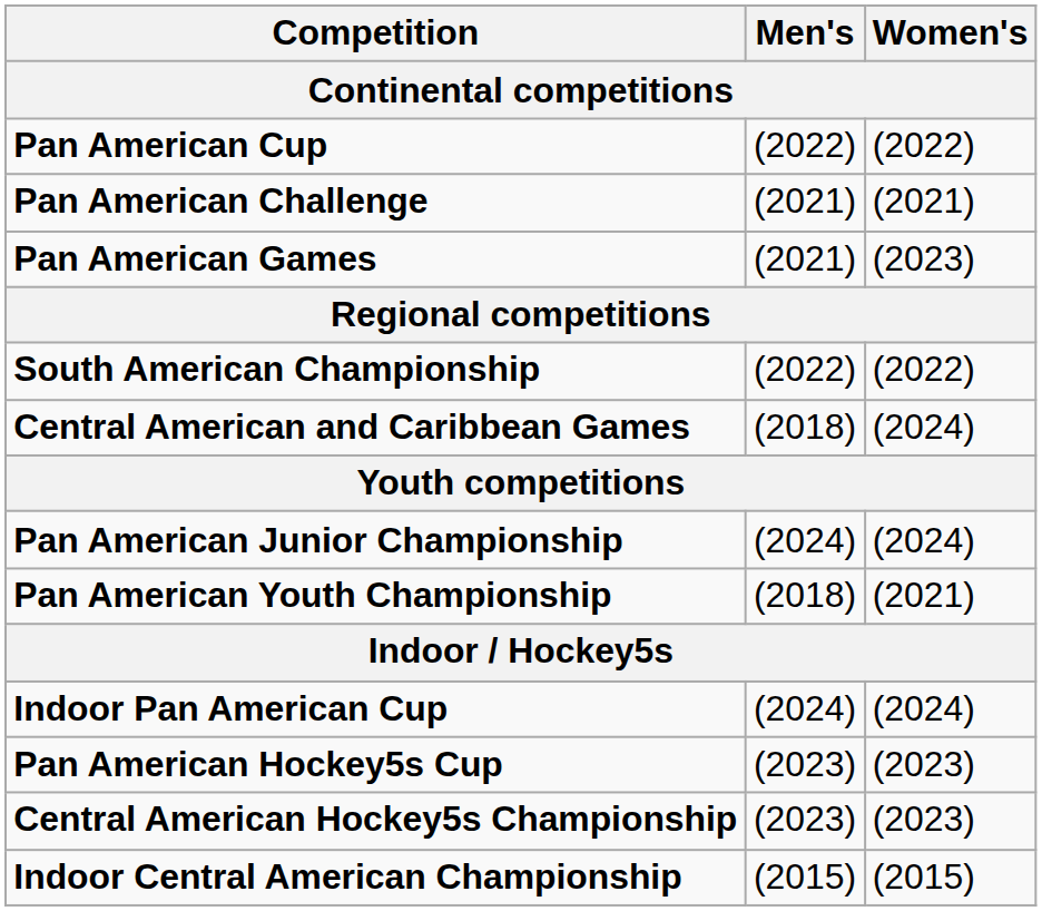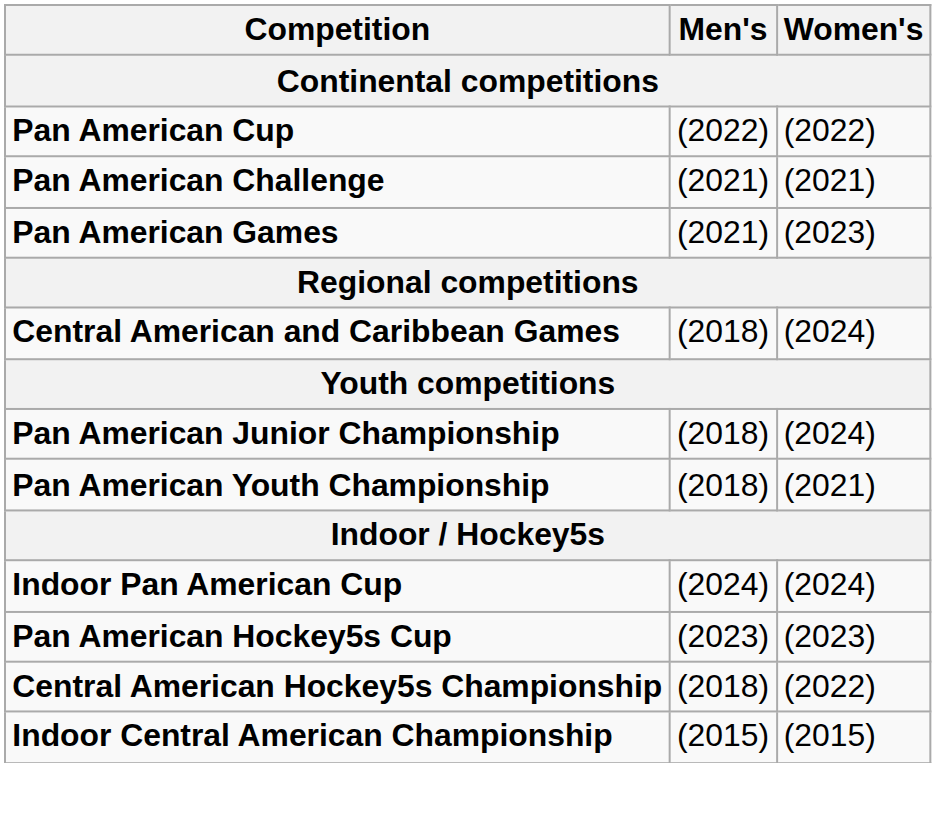- row: South American Championship | (2022) | (2022)
Pan American Junior Championship | Men's: (2024) -> (2018)
Central American Hockey5s Championship | Men's: (2023) -> (2018)
Central American Hockey5s Championship | Women's: (2023) -> (2022)
